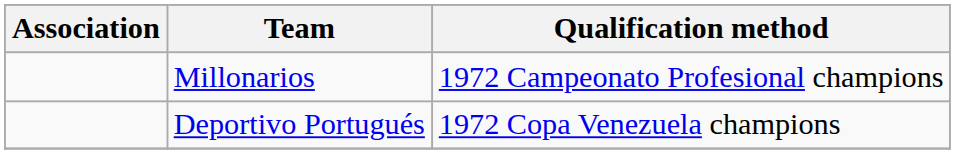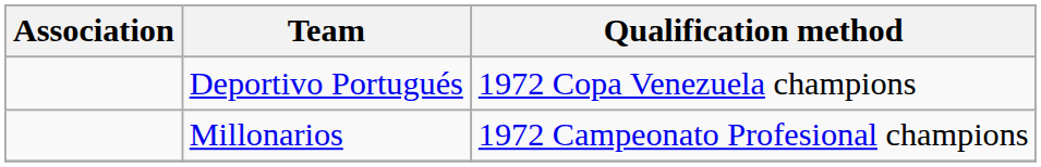rows swapped: Millonarios <-> Deportivo Portugués
